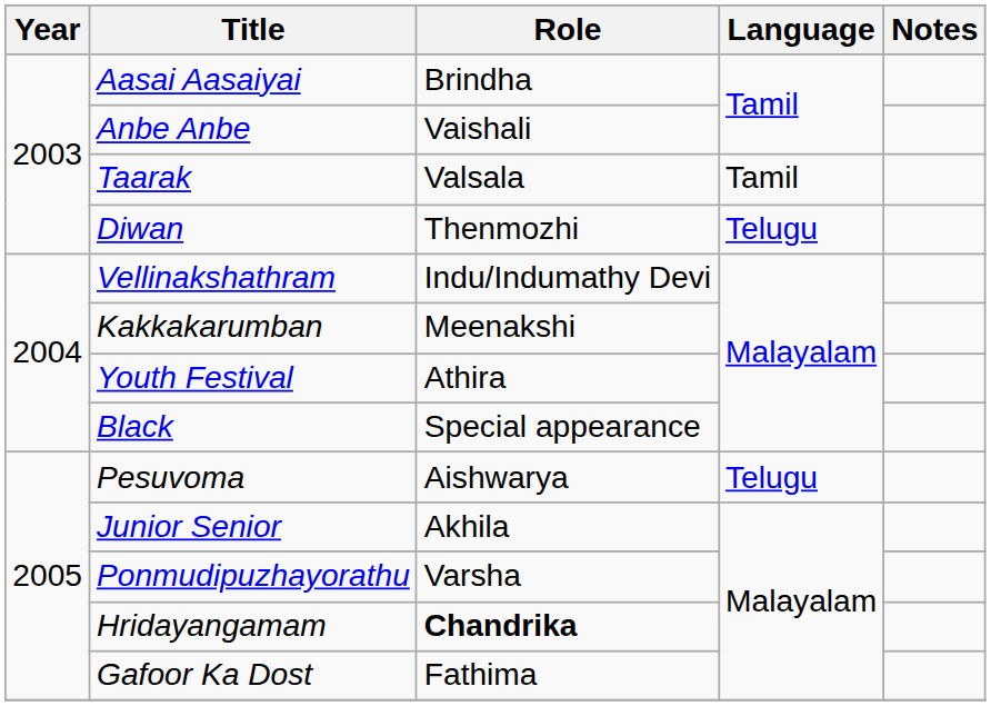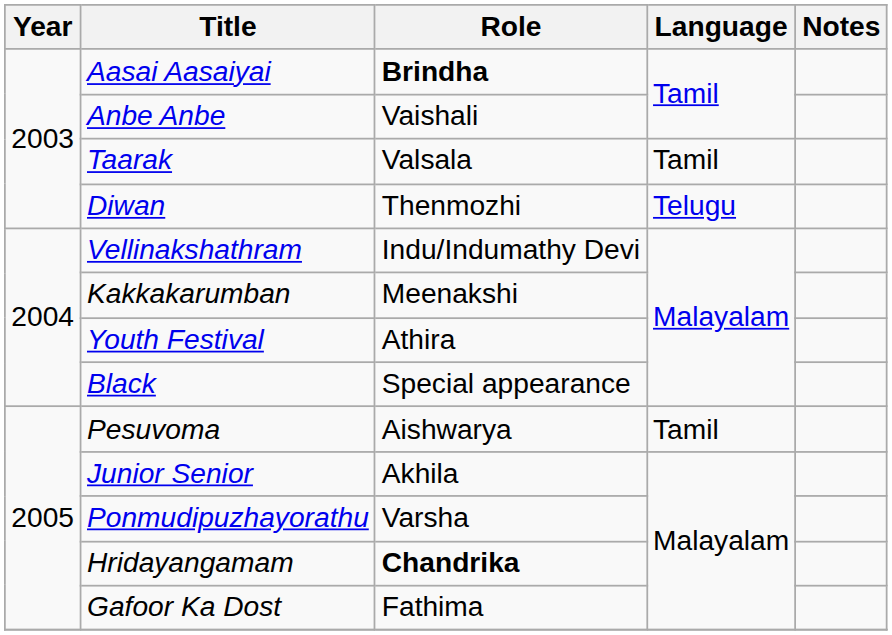Aasai Aasaiyai | Role: normal -> bold
Pesuvoma | Language: Telugu -> Tamil
